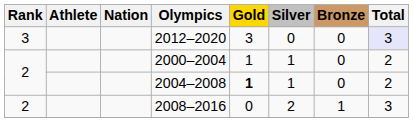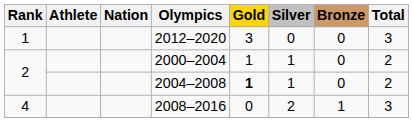2012–2020 | Rank: 3 -> 1
2012–2020 | Total: lavender background -> no background
2008–2016 | Rank: 2 -> 4
